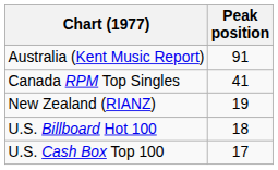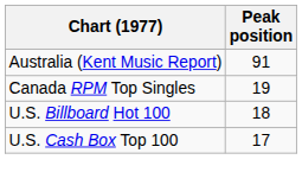Canada RPM Top Singles | Peak position: 41 -> 19
- row: New Zealand (RIANZ) | 19
